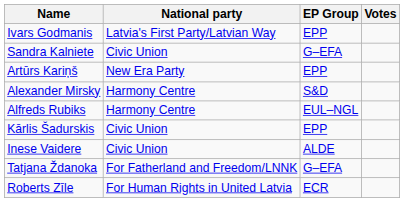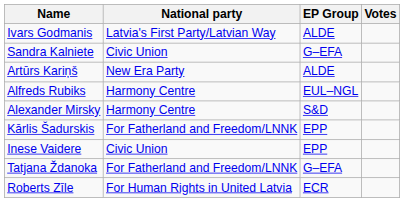Ivars Godmanis | EP Group: EPP -> ALDE
Artūrs Kariņš | EP Group: EPP -> ALDE
rows swapped: Alexander Mirsky <-> Alfreds Rubiks
Kārlis Šadurskis | National party: Civic Union -> For Fatherland and Freedom/LNNK
Inese Vaidere | EP Group: ALDE -> EPP
